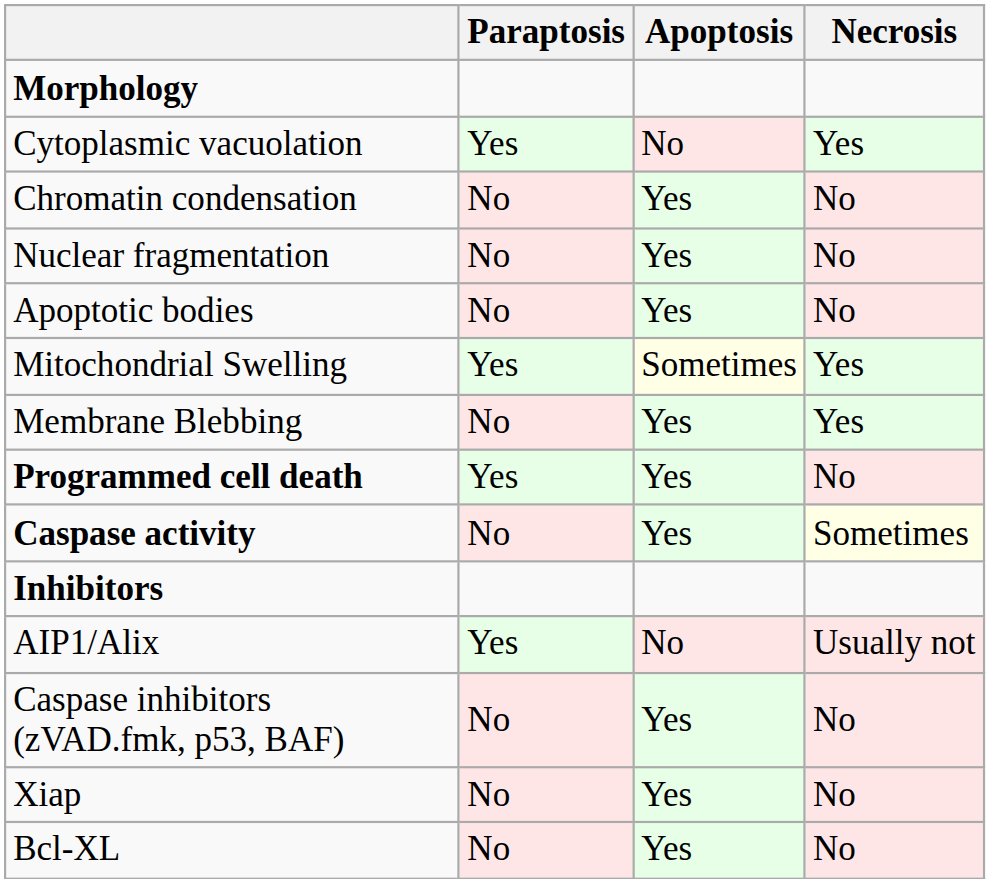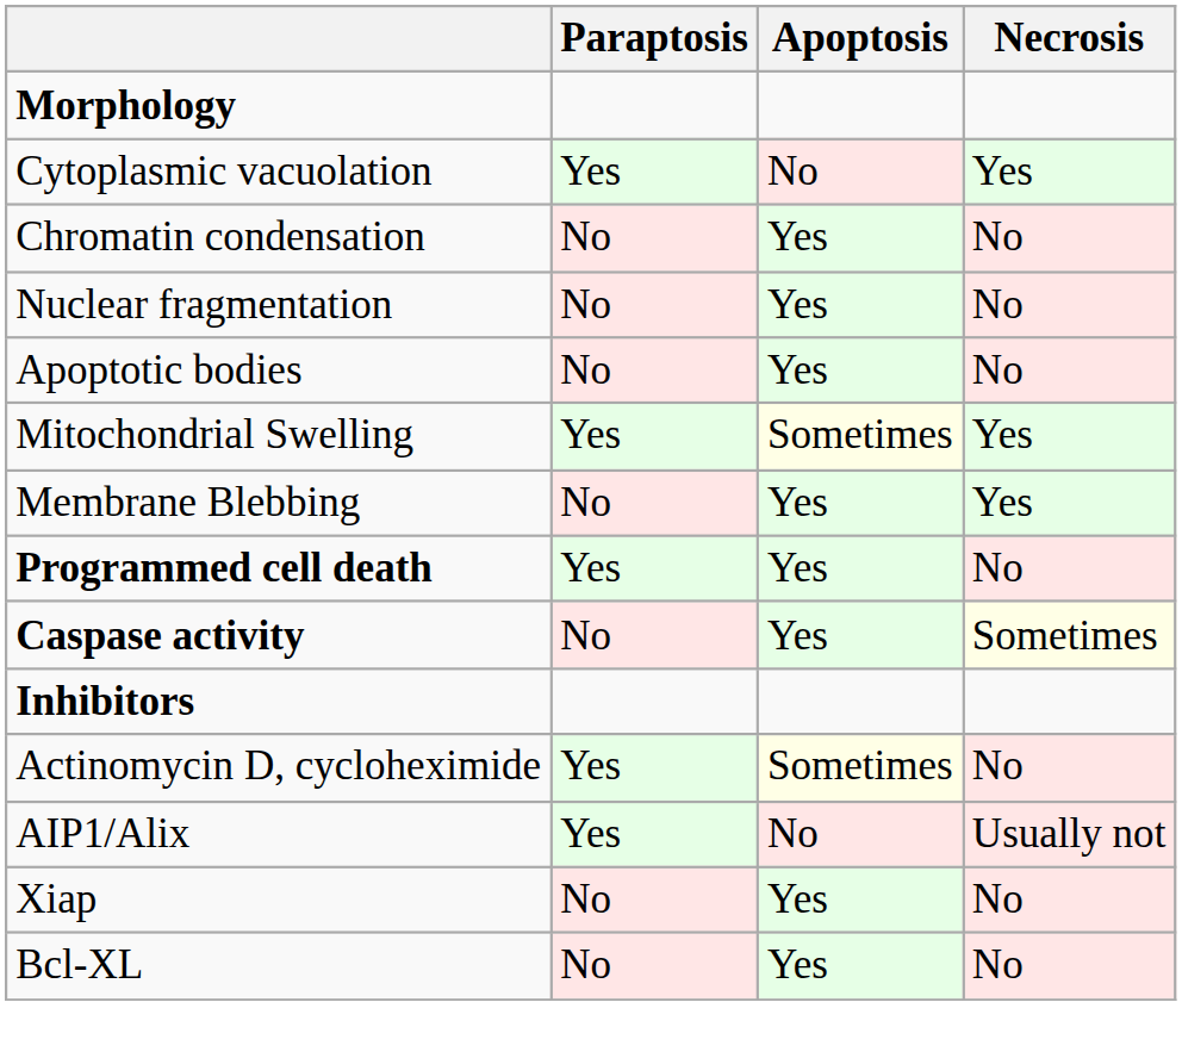+ row: Actinomycin D, cycloheximide | Yes | Sometimes | No
- row: Caspase inhibitors (zVAD.fmk, p53, BAF) | No | Yes | No
